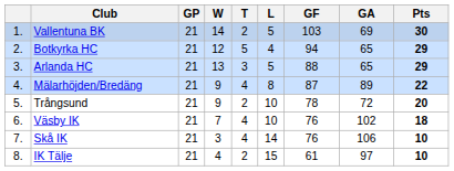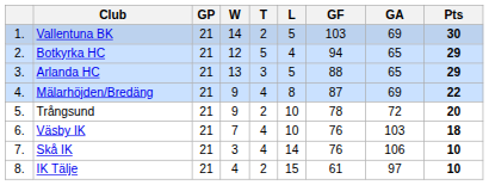Mälarhöjden/Bredäng | GA: 89 -> 69
Väsby IK | GA: 102 -> 103
